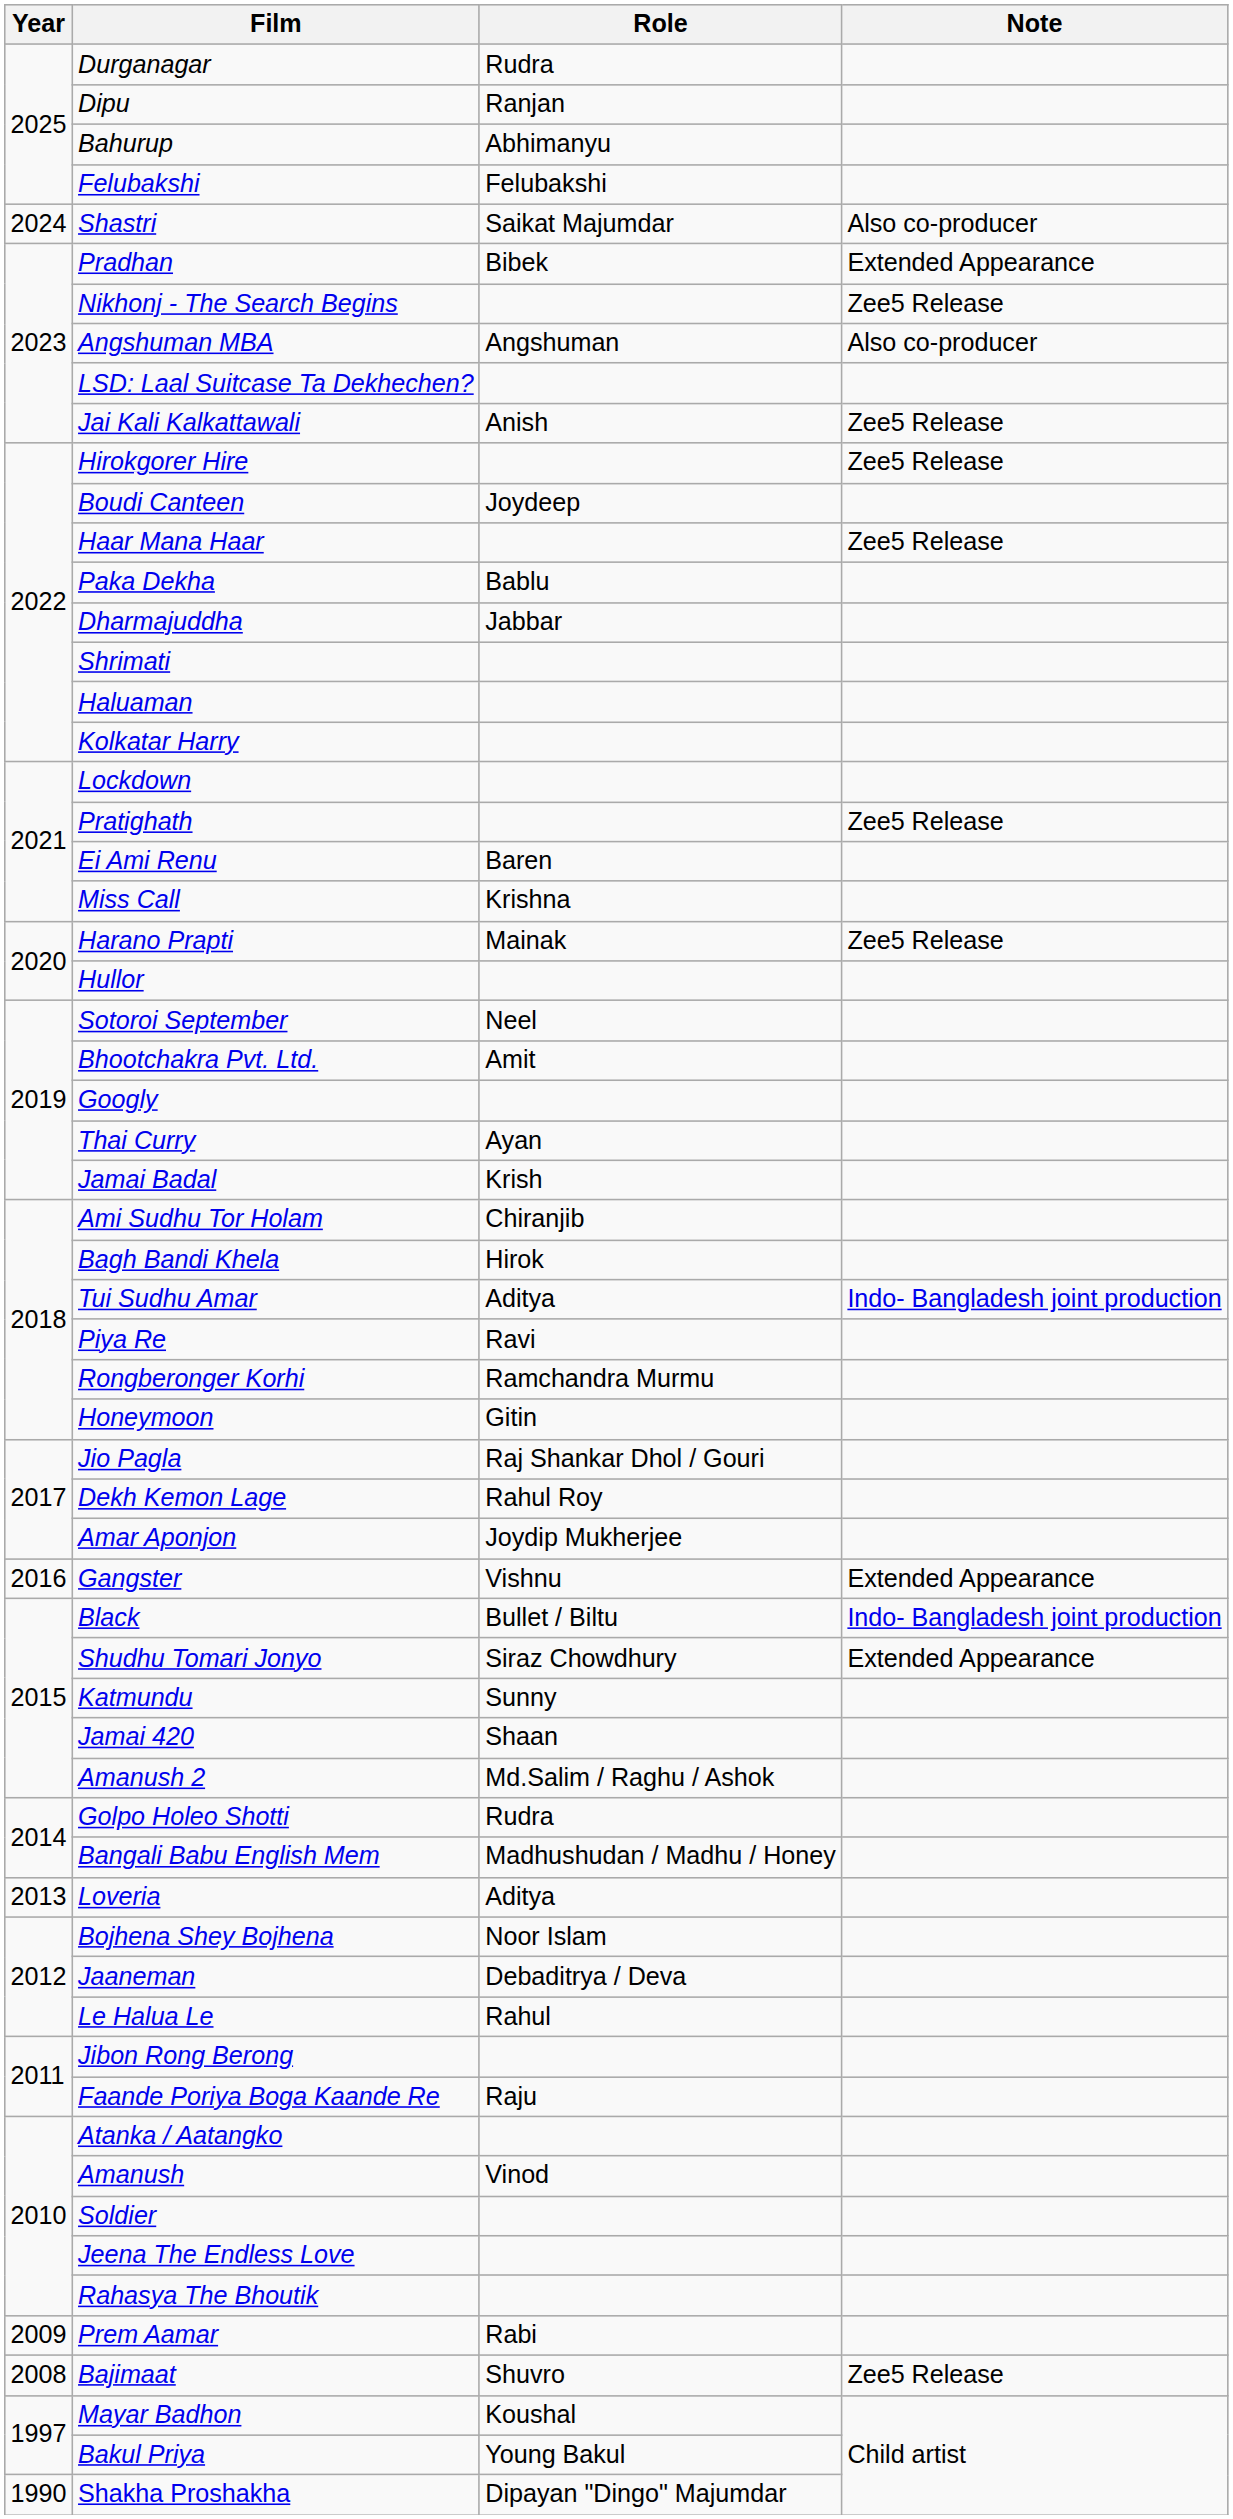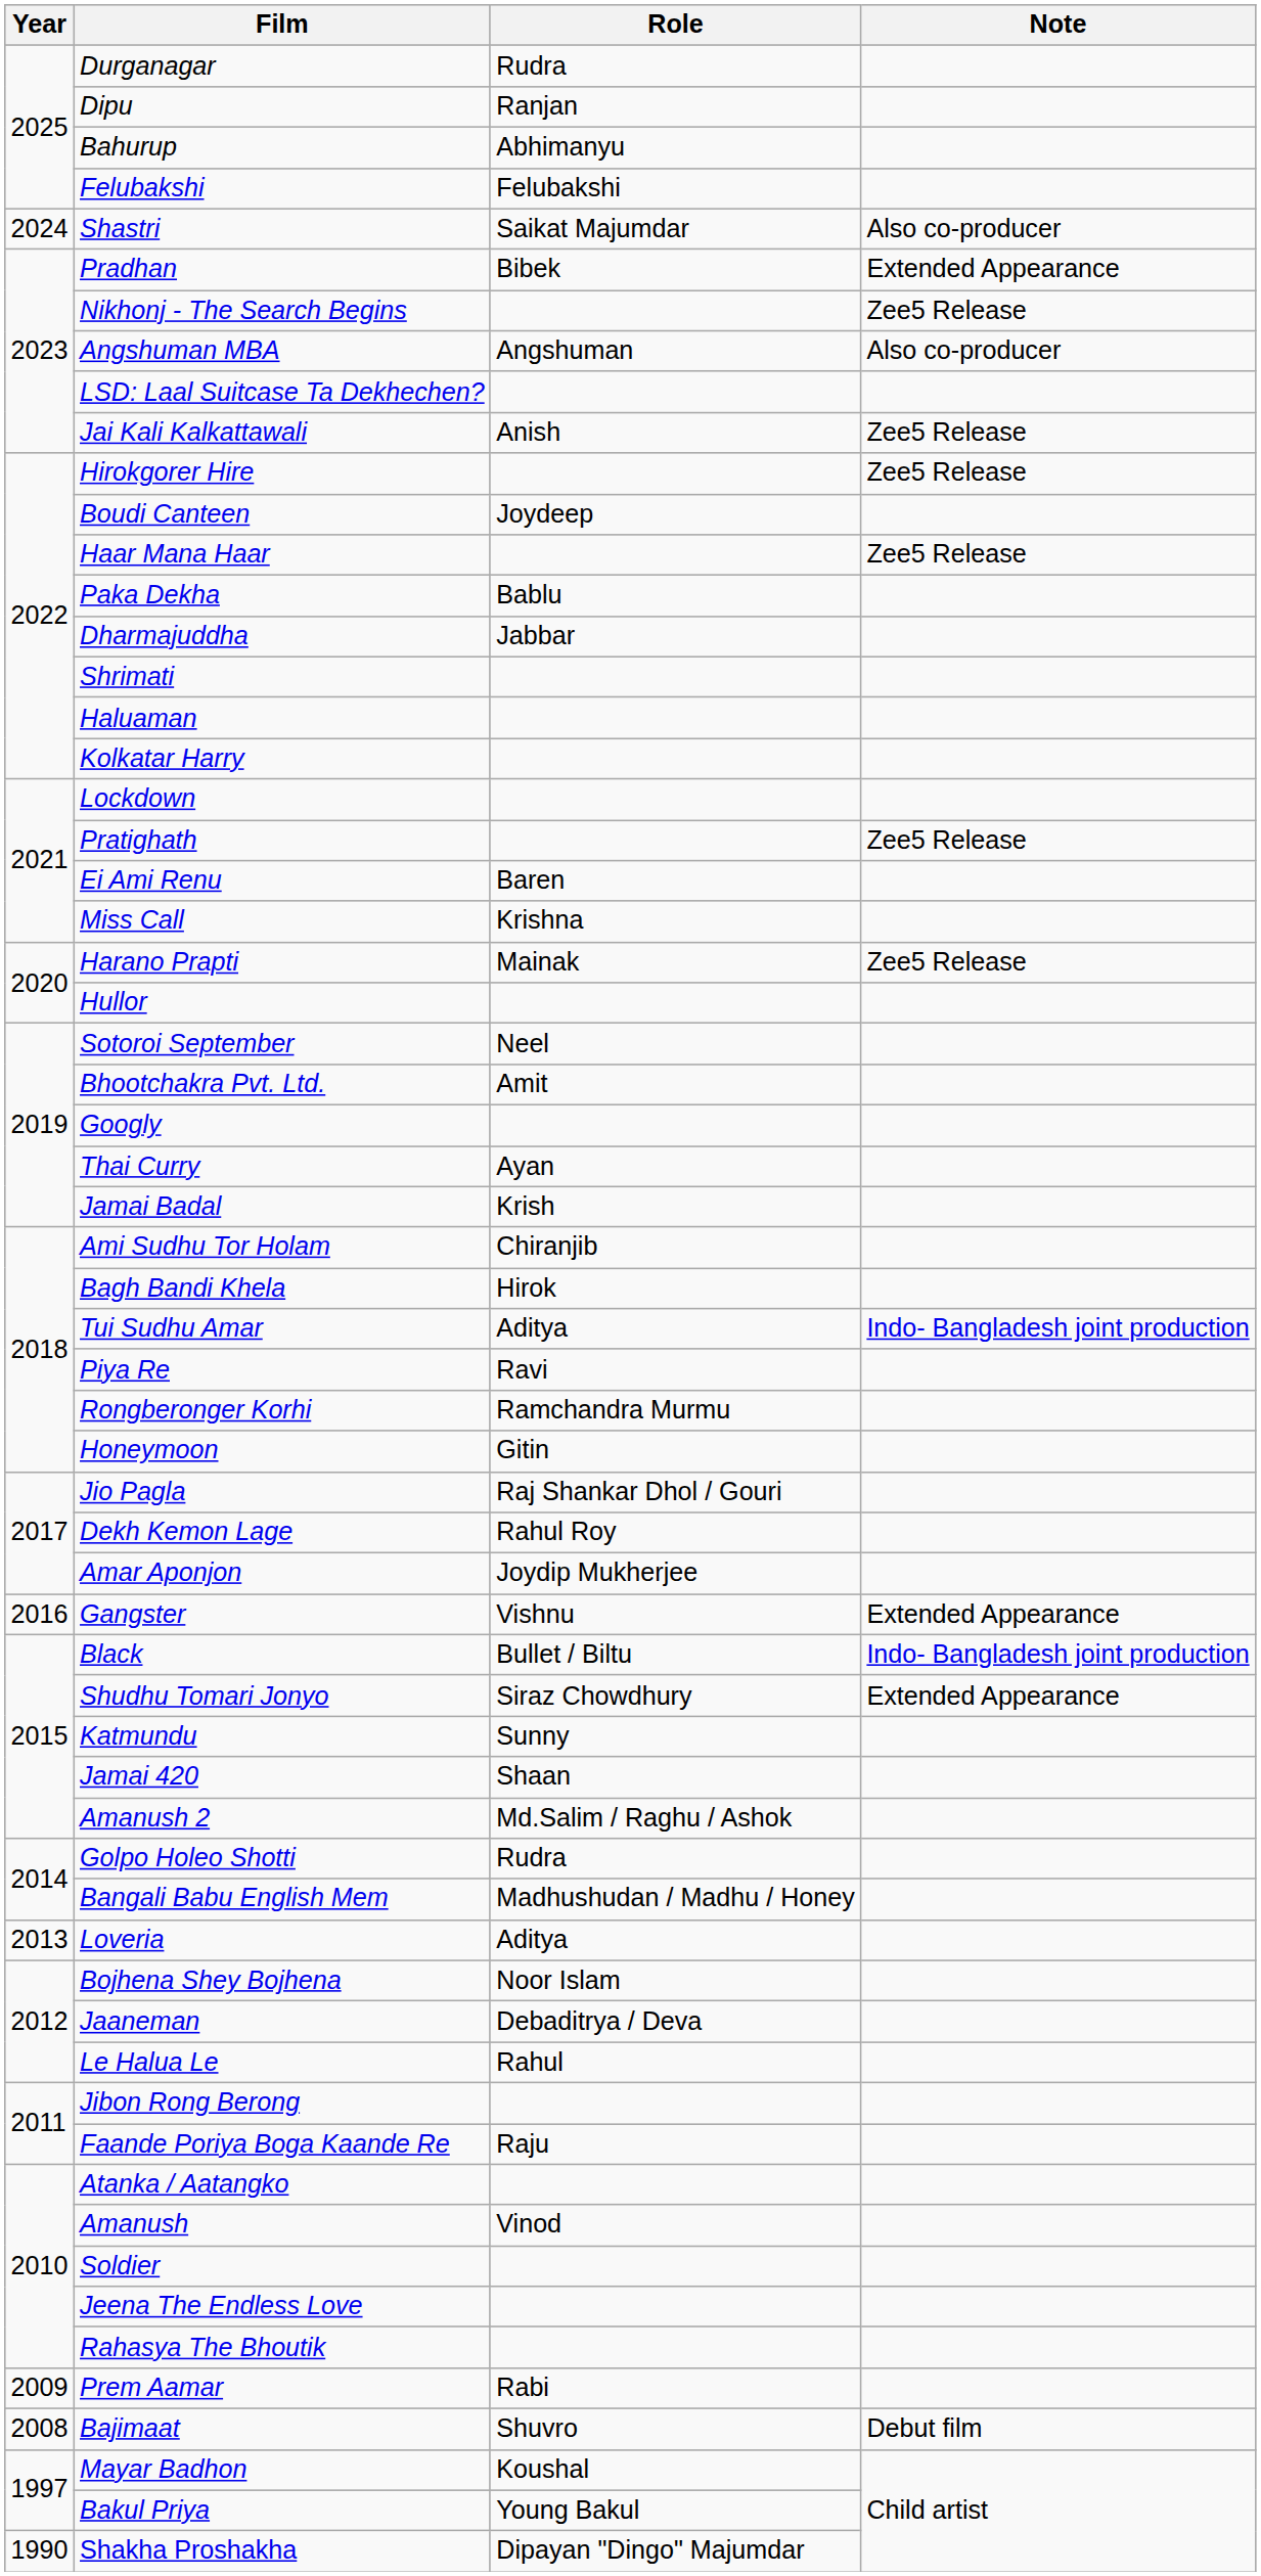Bajimaat | Note: Zee5 Release -> Debut film
